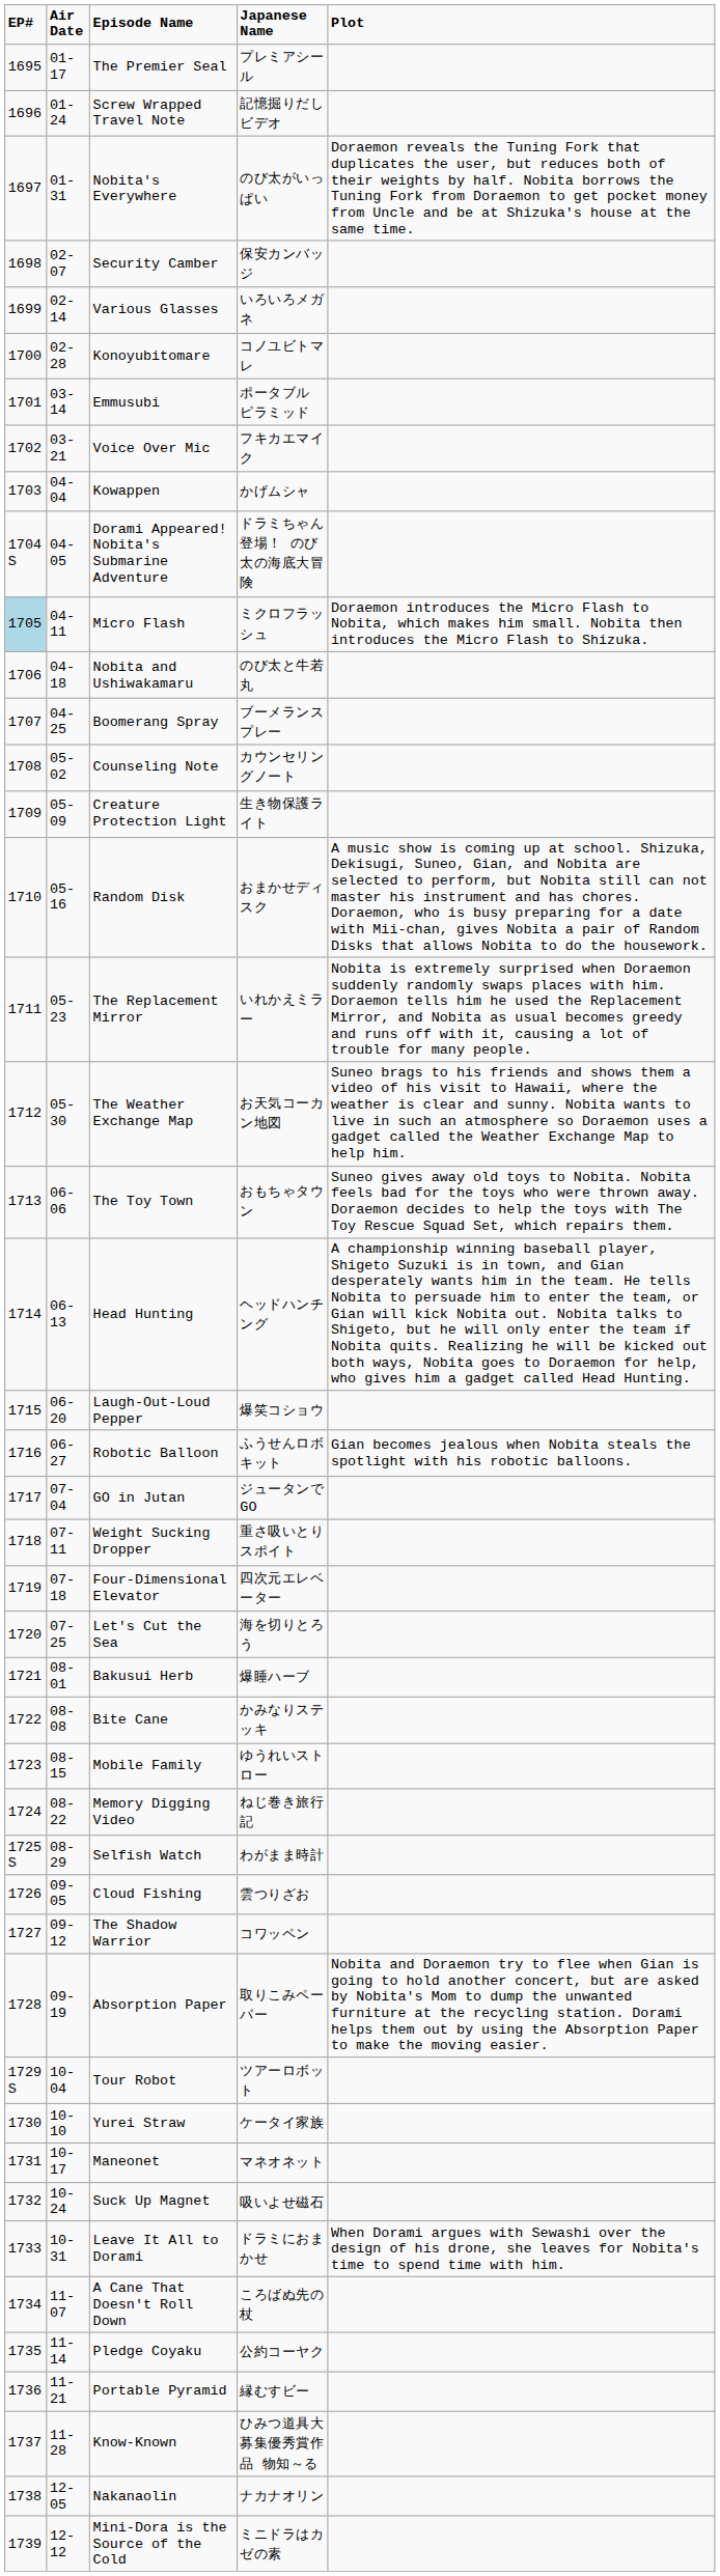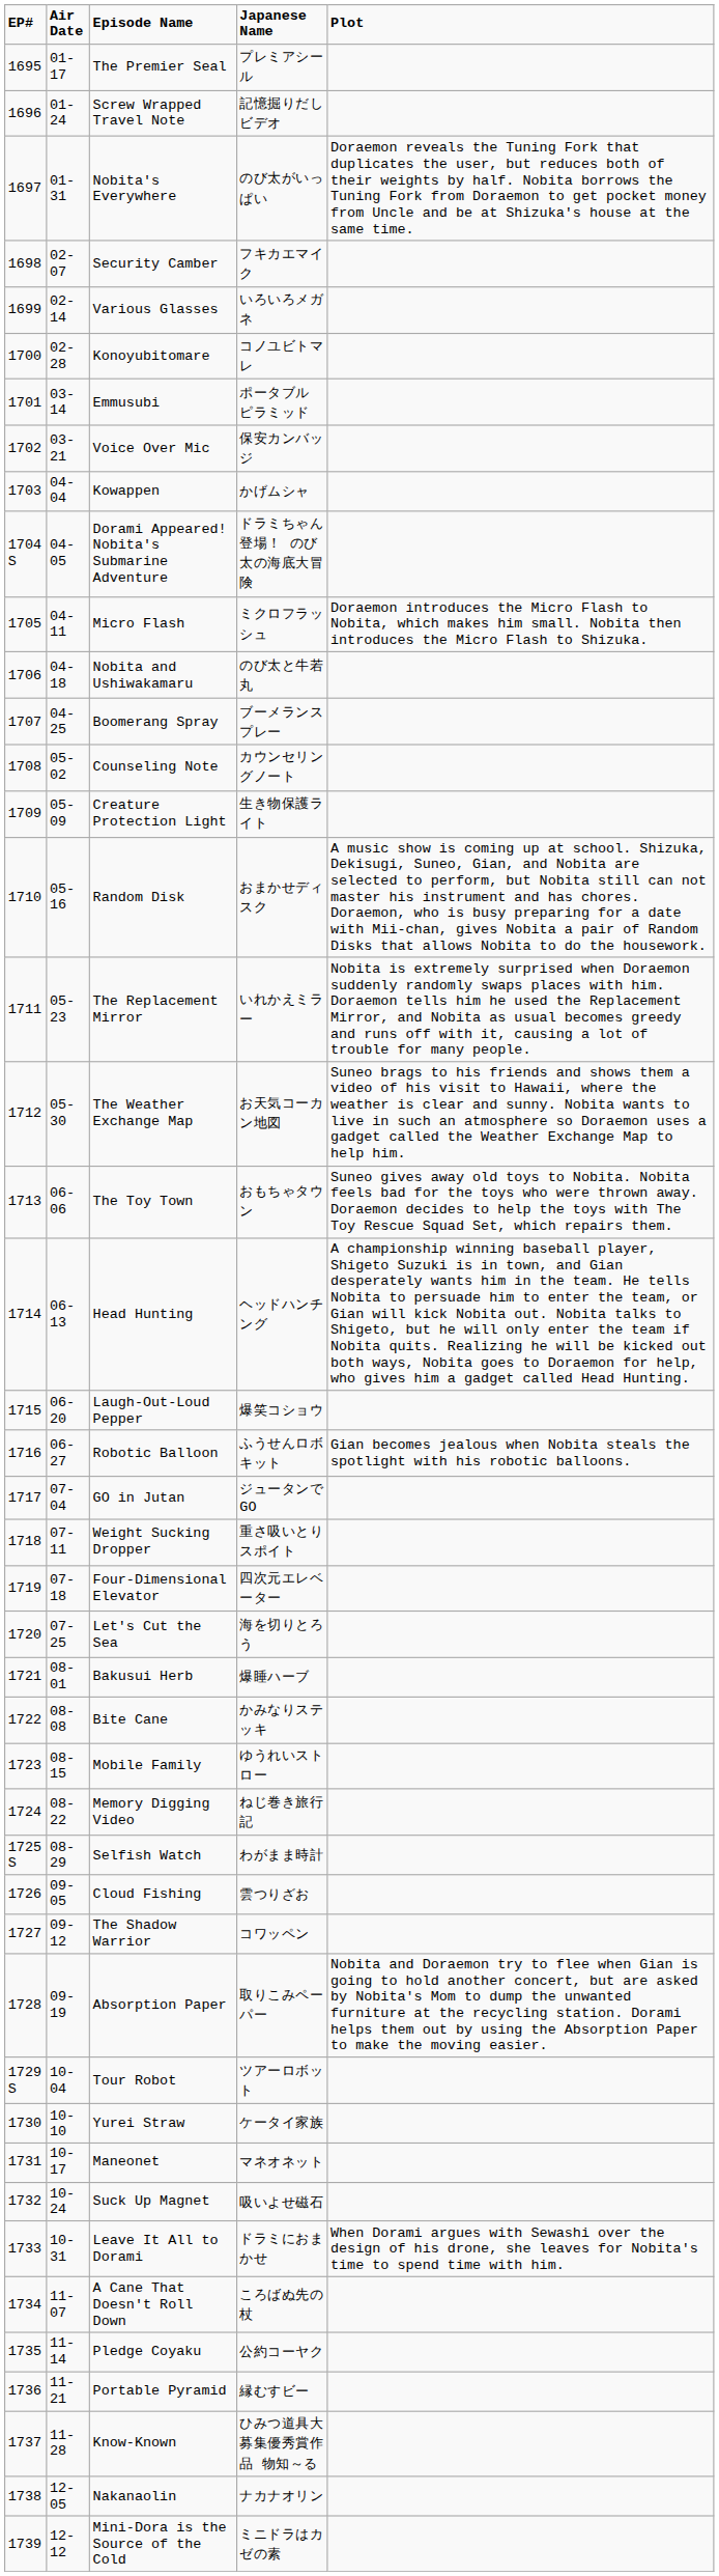Security Camber | Japanese Name: 保安カンバッジ -> フキカエマイク
Voice Over Mic | Japanese Name: フキカエマイク -> 保安カンバッジ
Micro Flash | EP#: lightblue background -> no background
